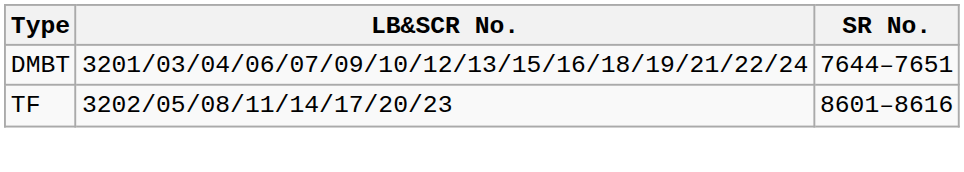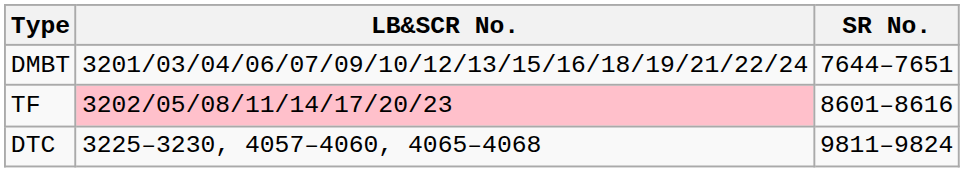TF | LB&SCR No.: no background -> pink background
+ row: DTC | 3225–3230, 4057–4060, 4065–4068 | 9811–9824
